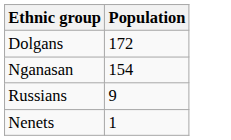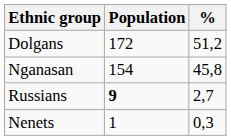+ column: % | 51,2 | 45,8 | 2,7 | 0,3
Russians | Population: normal -> bold
